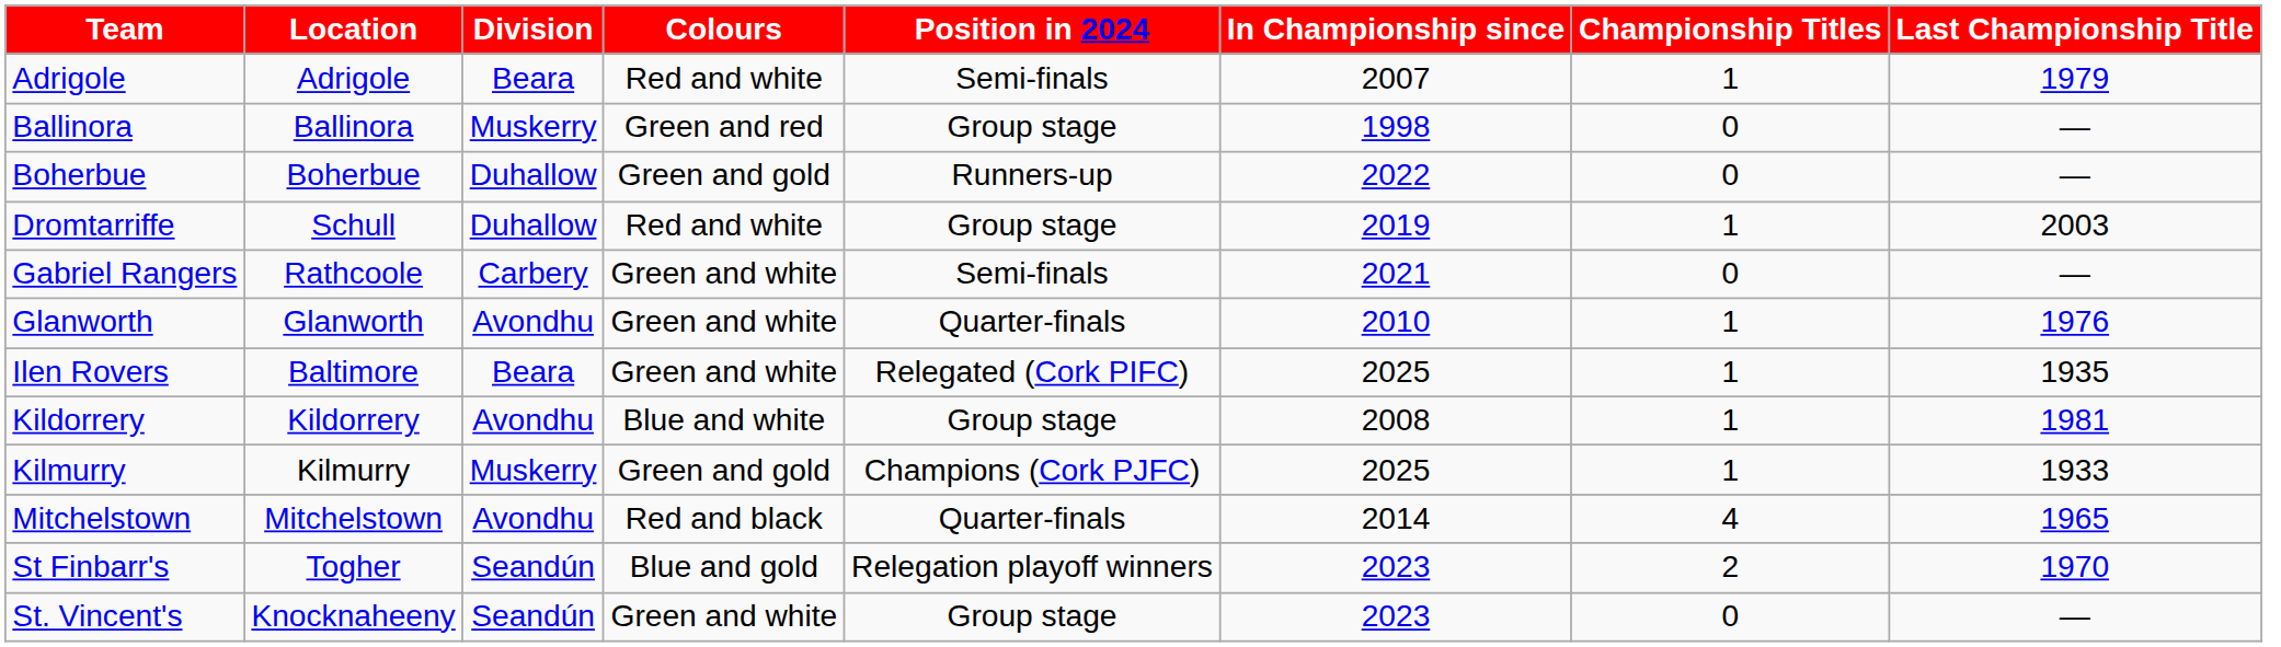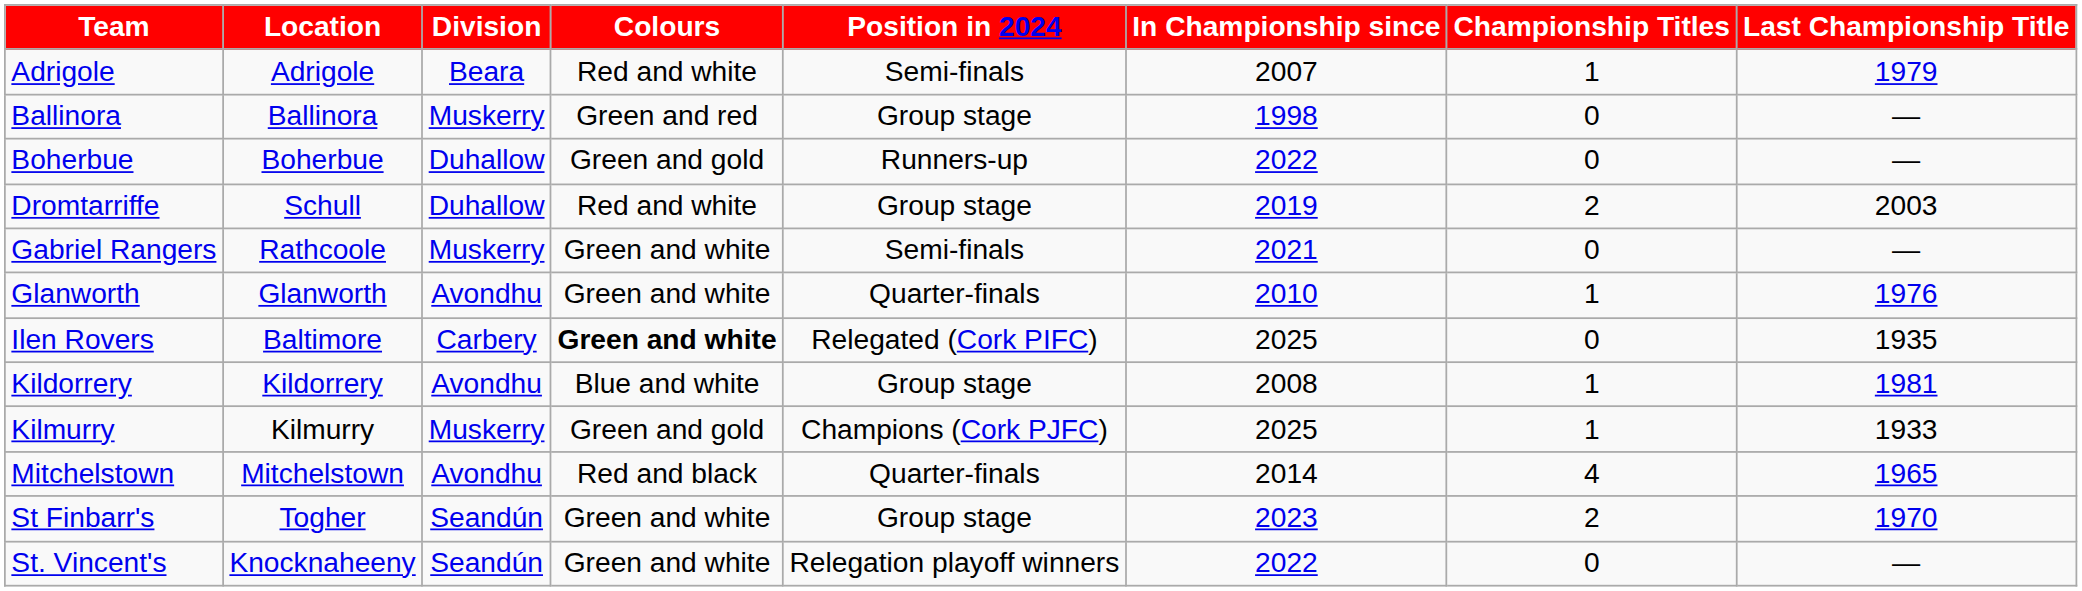Dromtarriffe | Championship Titles: 1 -> 2
Gabriel Rangers | Division: Carbery -> Muskerry
Ilen Rovers | Division: Beara -> Carbery
Ilen Rovers | Colours: normal -> bold
Ilen Rovers | Championship Titles: 1 -> 0
St Finbarr's | Colours: Blue and gold -> Green and white
St Finbarr's | Position in 2024: Relegation playoff winners -> Group stage
St. Vincent's | Position in 2024: Group stage -> Relegation playoff winners
St. Vincent's | In Championship since: 2023 -> 2022
